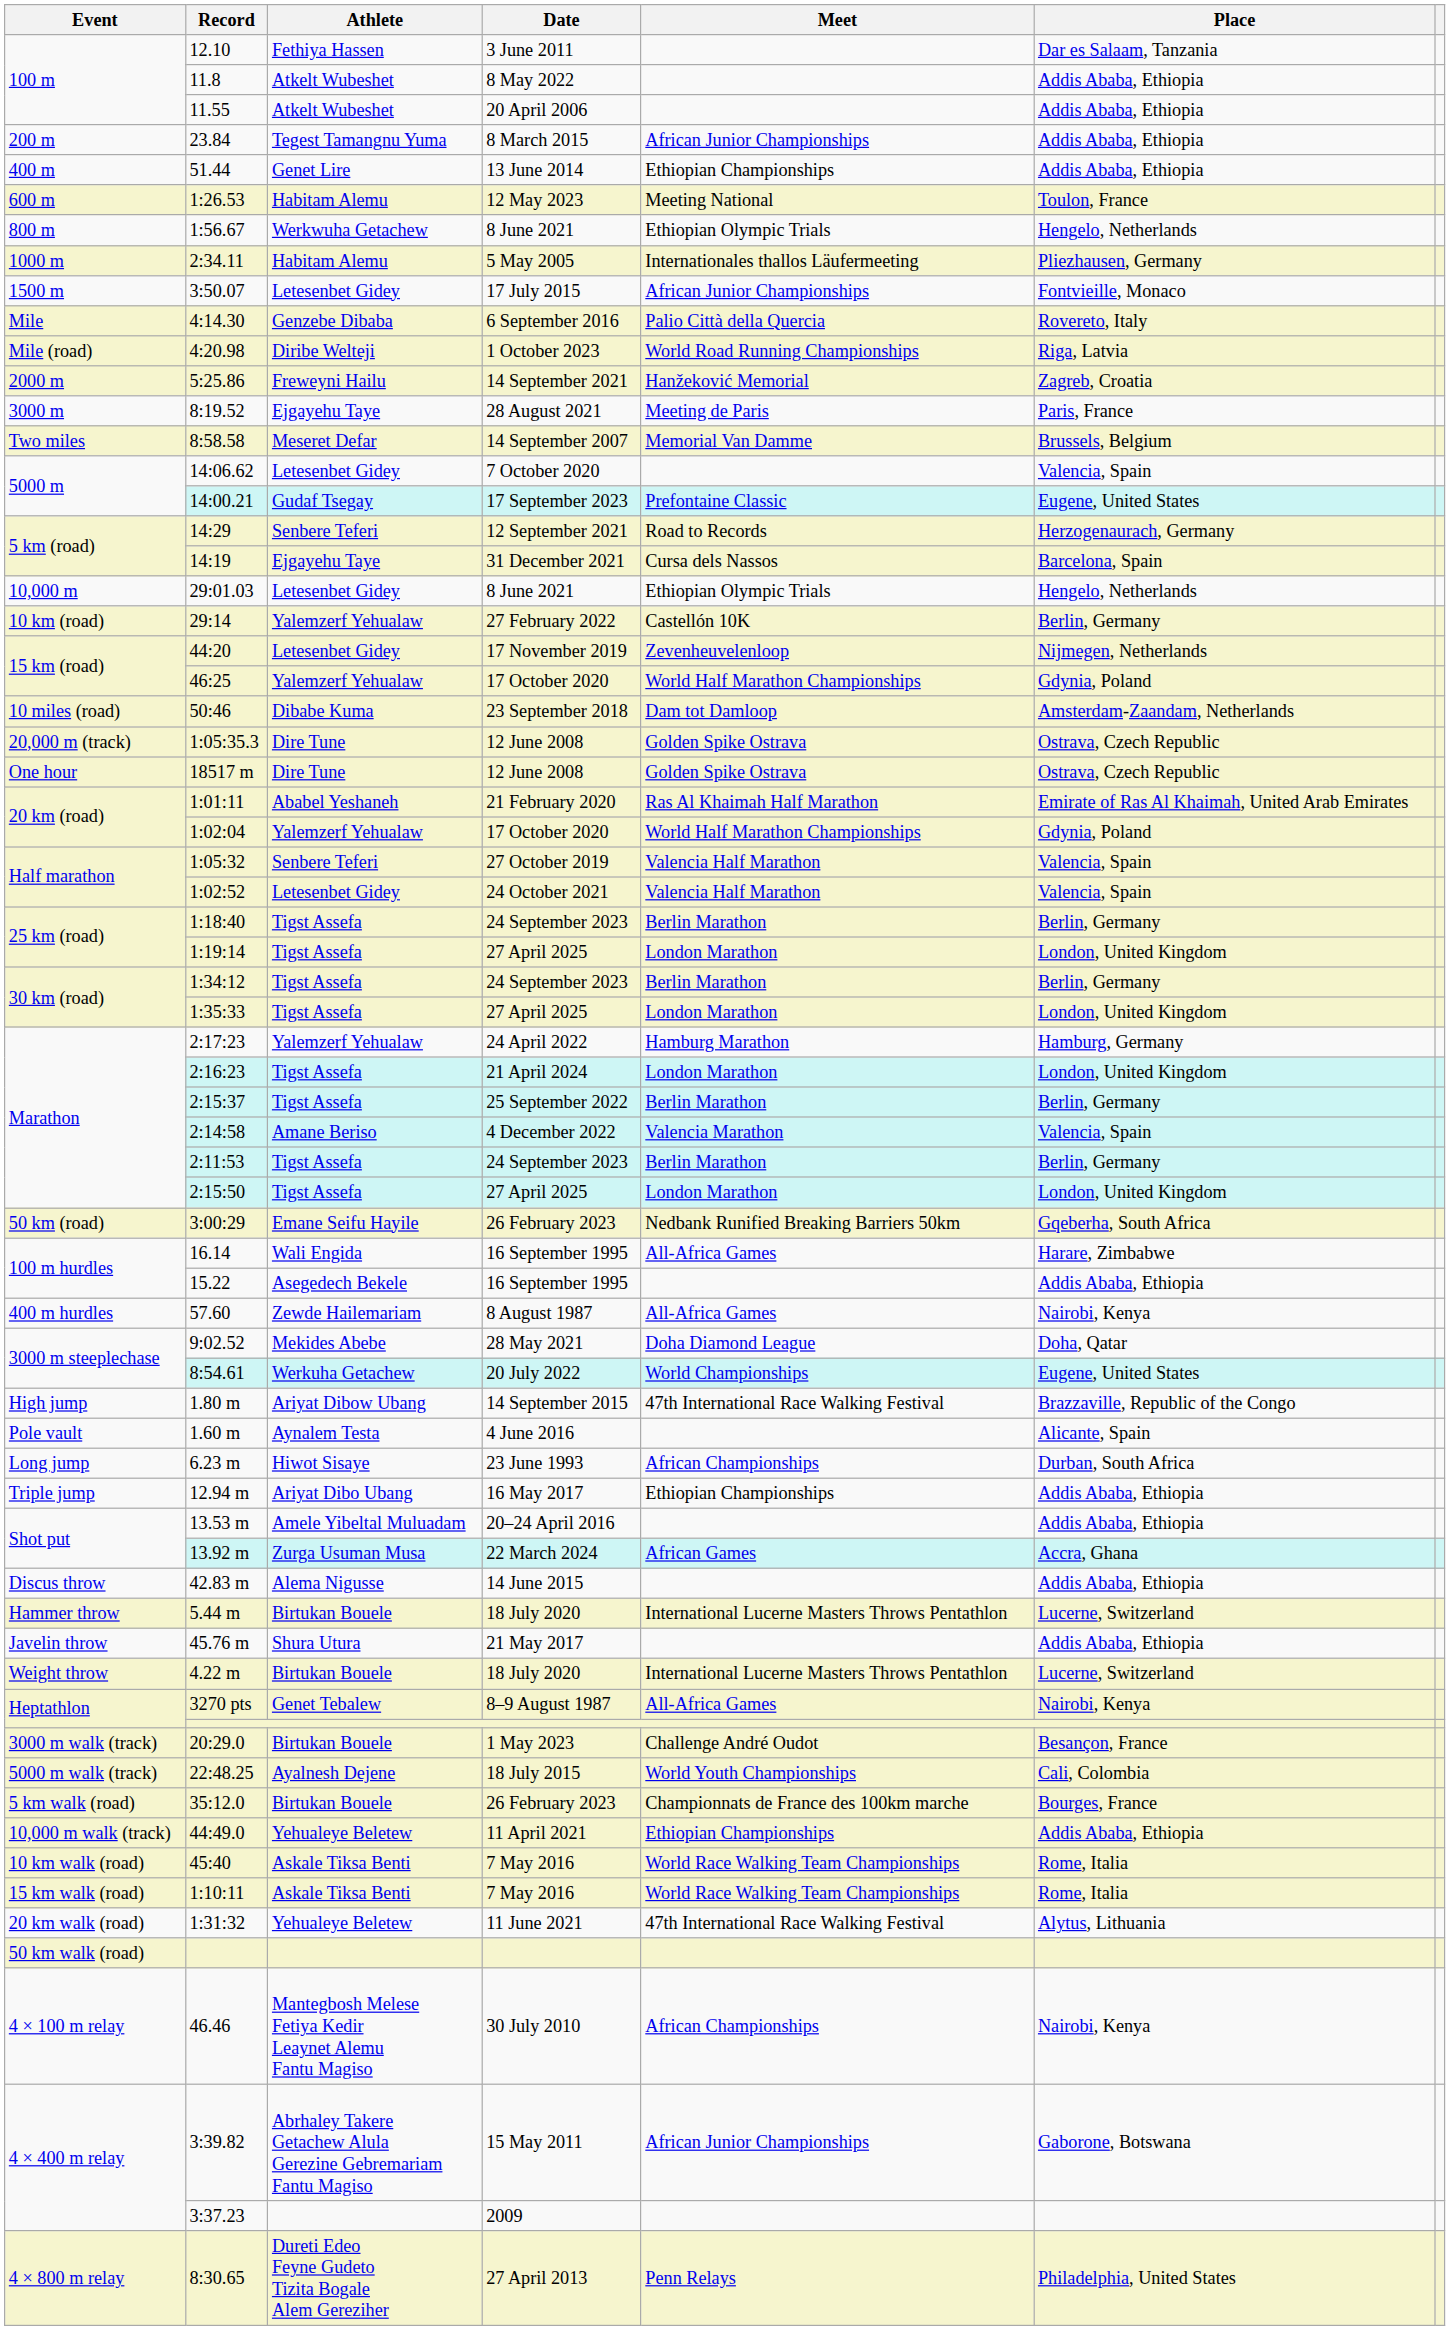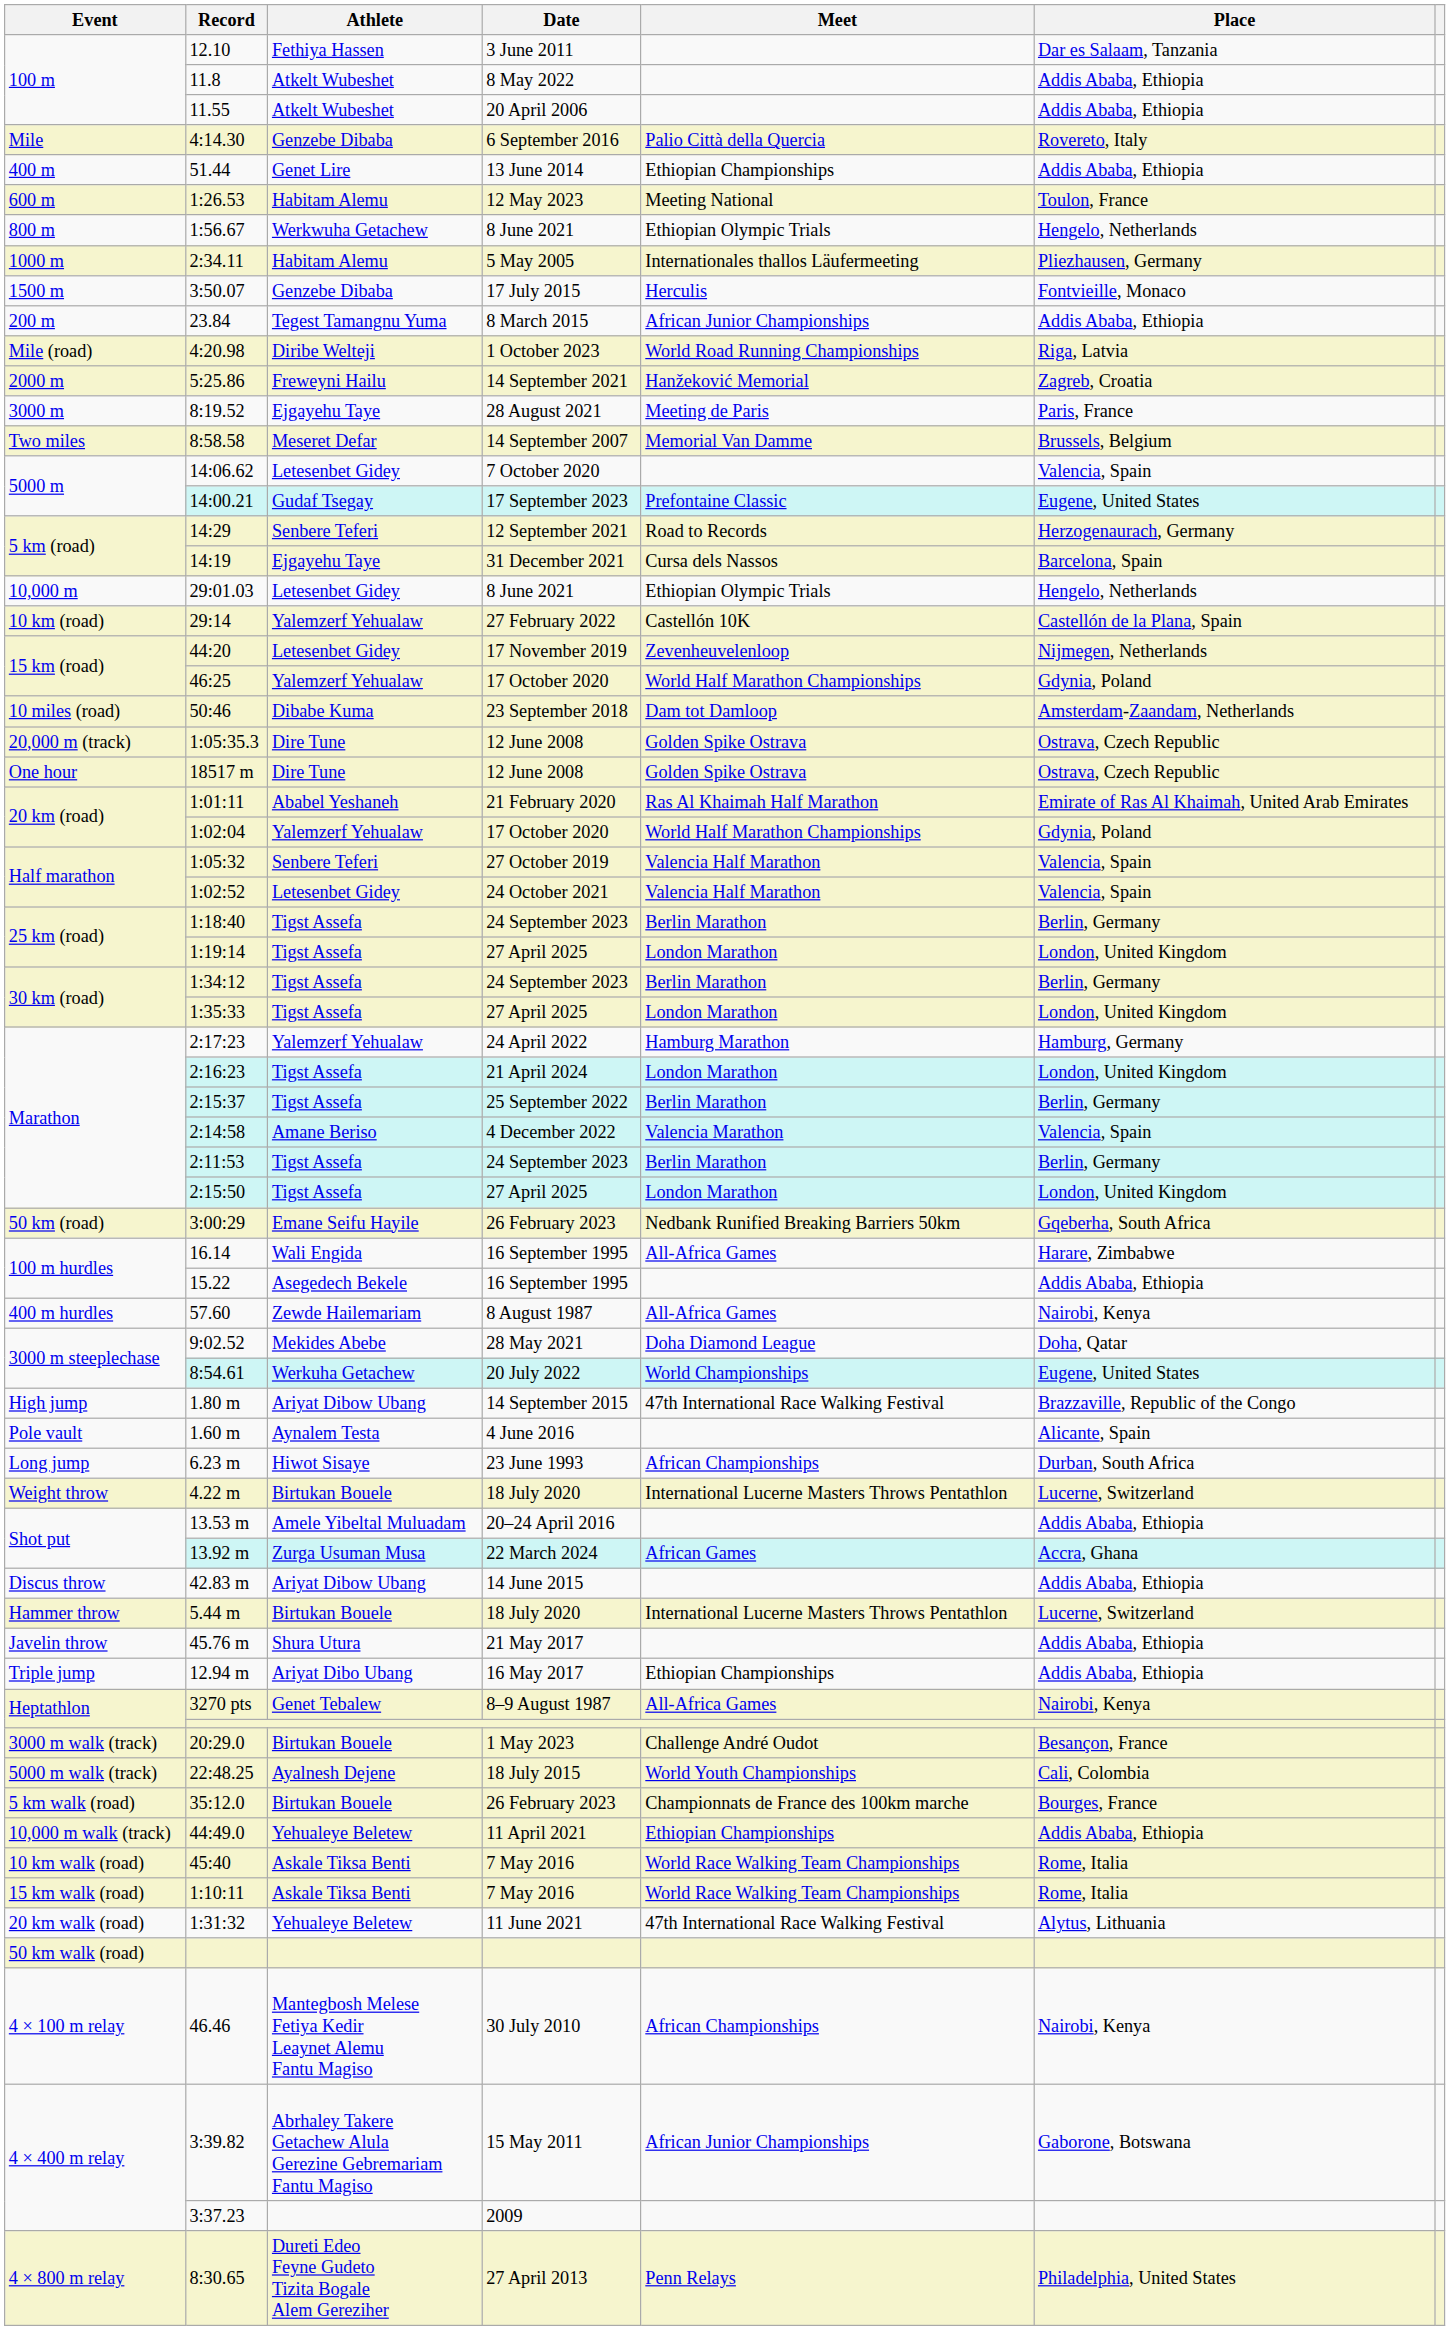rows swapped: 23.84 <-> 4:14.30
3:50.07 | Athlete: Letesenbet Gidey -> Genzebe Dibaba
3:50.07 | Meet: African Junior Championships -> Herculis
29:14 | Place: Berlin, Germany -> Castellón de la Plana, Spain
rows swapped: 12.94 m <-> 4.22 m
42.83 m | Athlete: Alema Nigusse -> Ariyat Dibow Ubang
